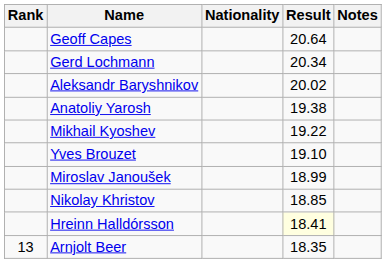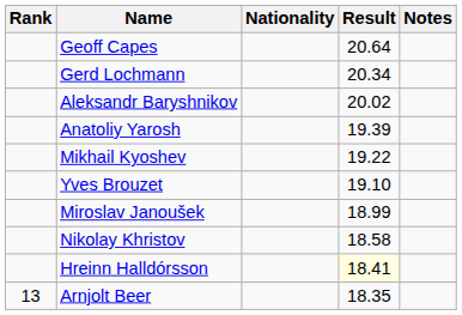Anatoliy Yarosh | Result: 19.38 -> 19.39
Nikolay Khristov | Result: 18.85 -> 18.58
